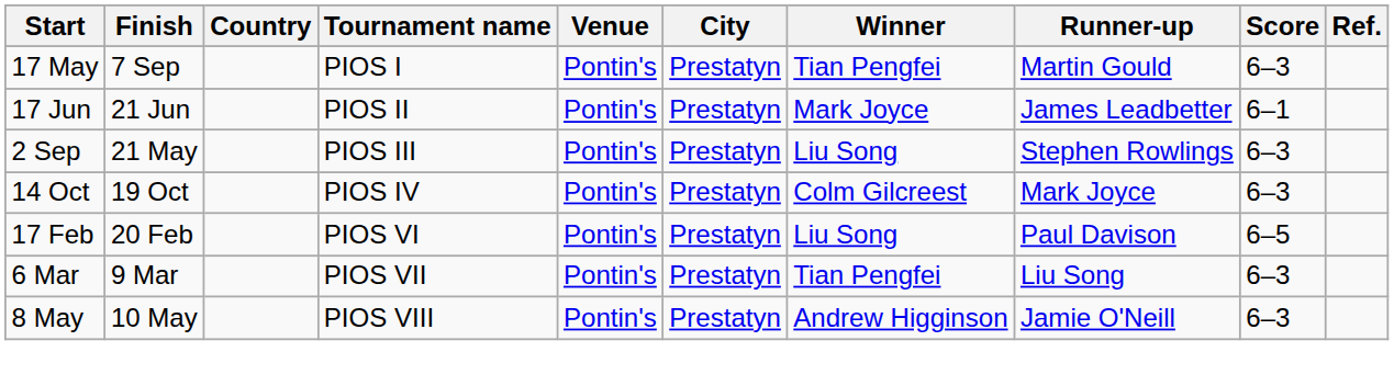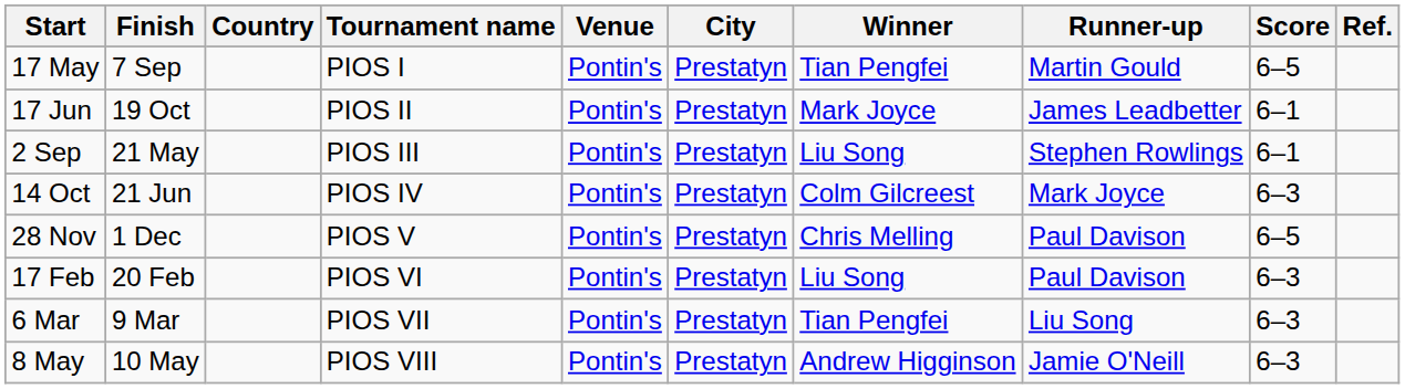17 May | Score: 6–3 -> 6–5
17 Jun | Finish: 21 Jun -> 19 Oct
2 Sep | Score: 6–3 -> 6–1
14 Oct | Finish: 19 Oct -> 21 Jun
+ row: 28 Nov | 1 Dec | PIOS V | Pontin's | Prestatyn | Chris Melling | Paul Davison | 6–5
17 Feb | Score: 6–5 -> 6–3
